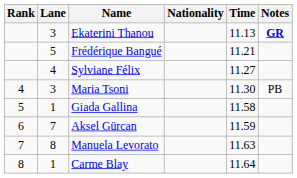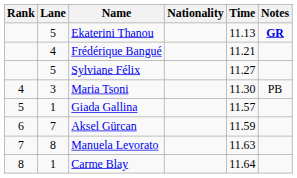Ekaterini Thanou | Lane: 3 -> 5
Frédérique Bangué | Lane: 5 -> 4
Sylviane Félix | Lane: 4 -> 5
Giada Gallina | Time: 11.58 -> 11.57
